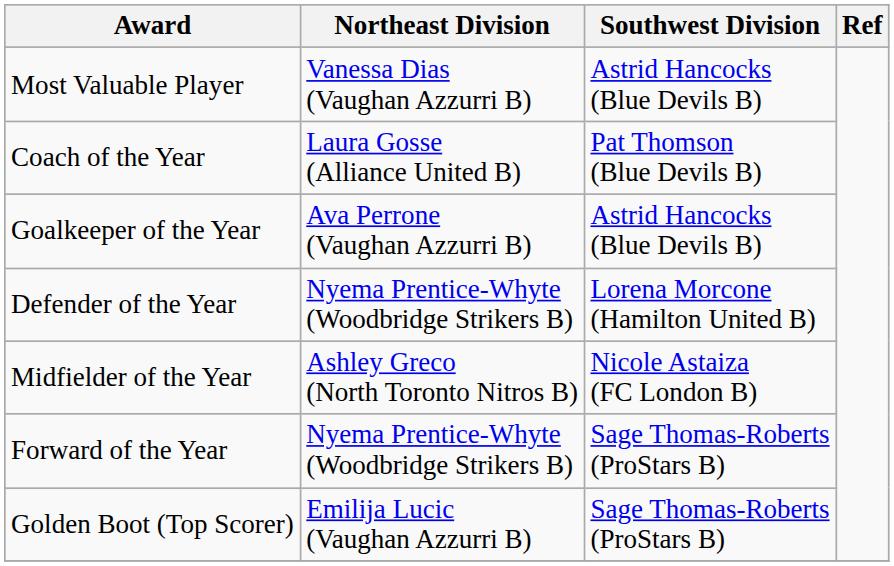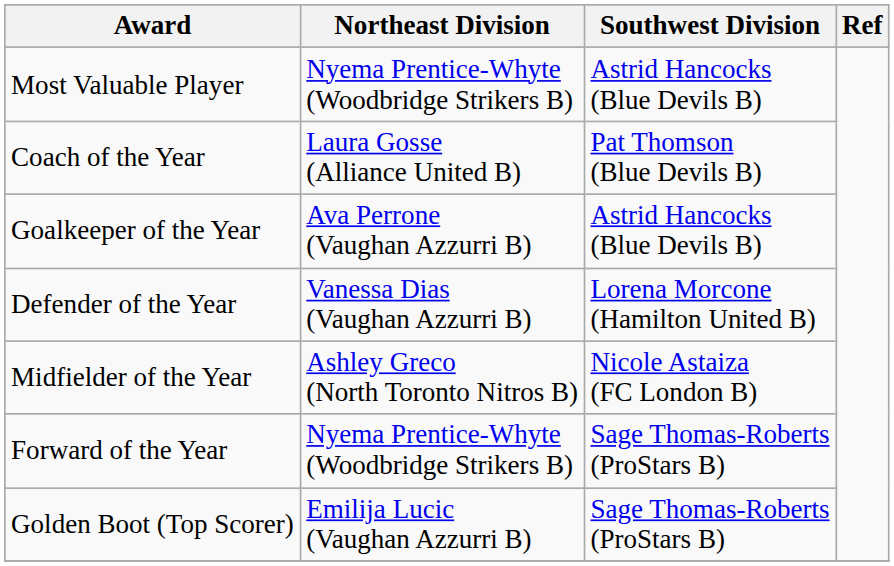Most Valuable Player | Northeast Division: Vanessa Dias (Vaughan Azzurri B) -> Nyema Prentice-Whyte (Woodbridge Strikers B)
Defender of the Year | Northeast Division: Nyema Prentice-Whyte (Woodbridge Strikers B) -> Vanessa Dias (Vaughan Azzurri B)
